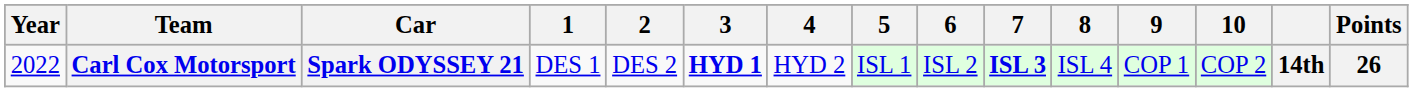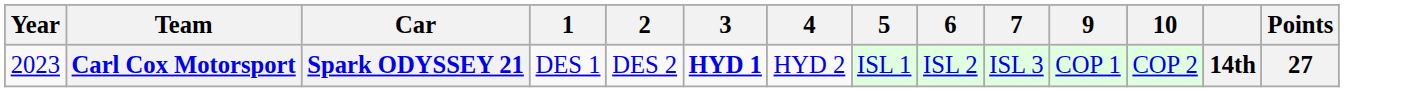- column: 8 | ISL 4
Carl Cox Motorsport | Year: 2022 -> 2023
Carl Cox Motorsport | 7: bold -> normal
Carl Cox Motorsport | Points: 26 -> 27
